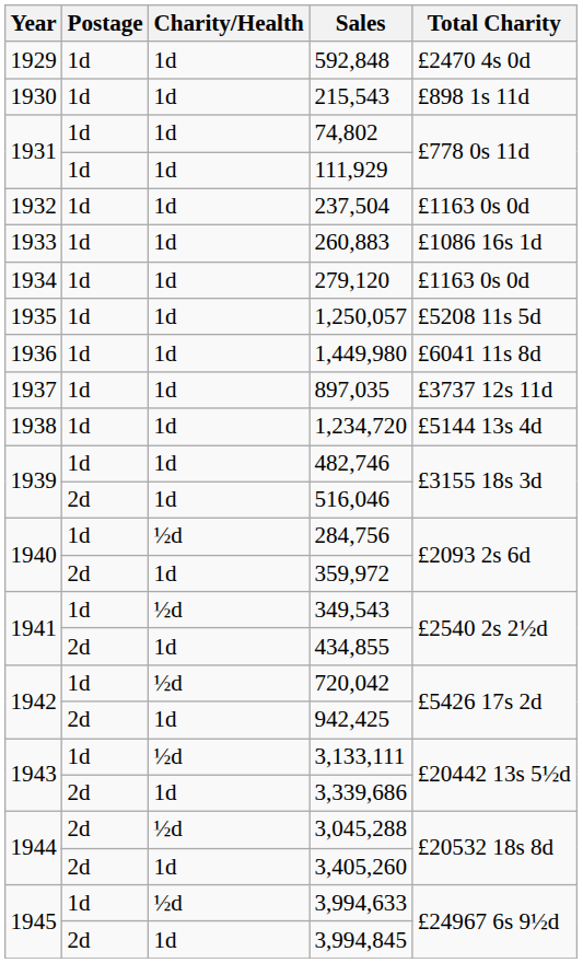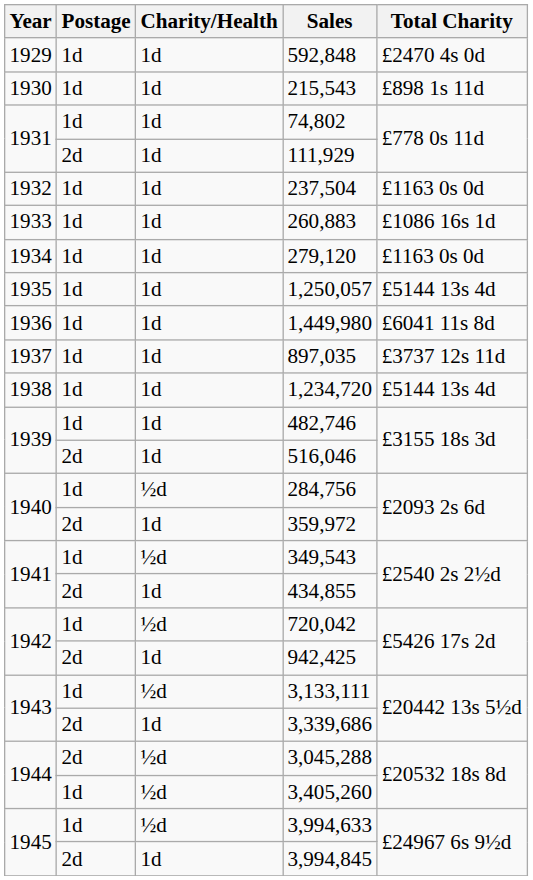111,929 | Postage: 1d -> 2d
1,250,057 | Total Charity: £5208 11s 5d -> £5144 13s 4d
3,405,260 | Postage: 2d -> 1d
3,405,260 | Charity/Health: 1d -> ½d
